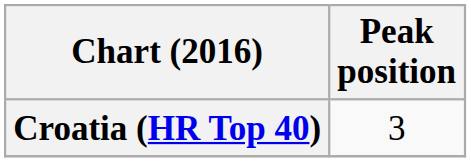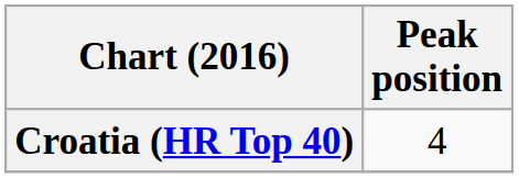Croatia (HR Top 40) | Peak position: 3 -> 4
